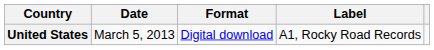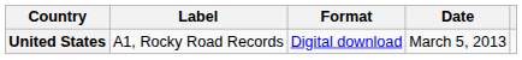columns swapped: Date <-> Label
